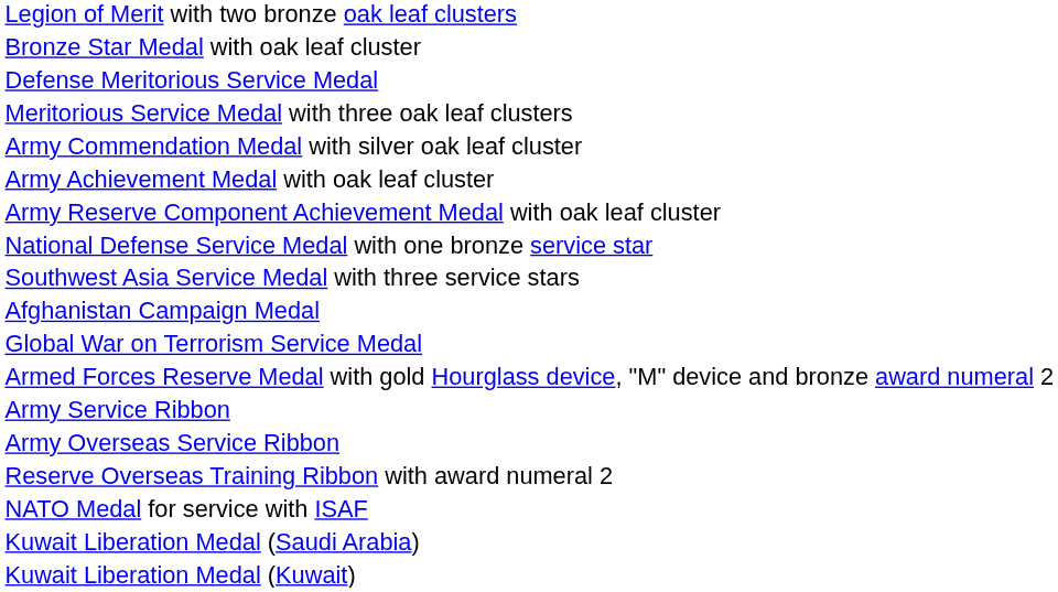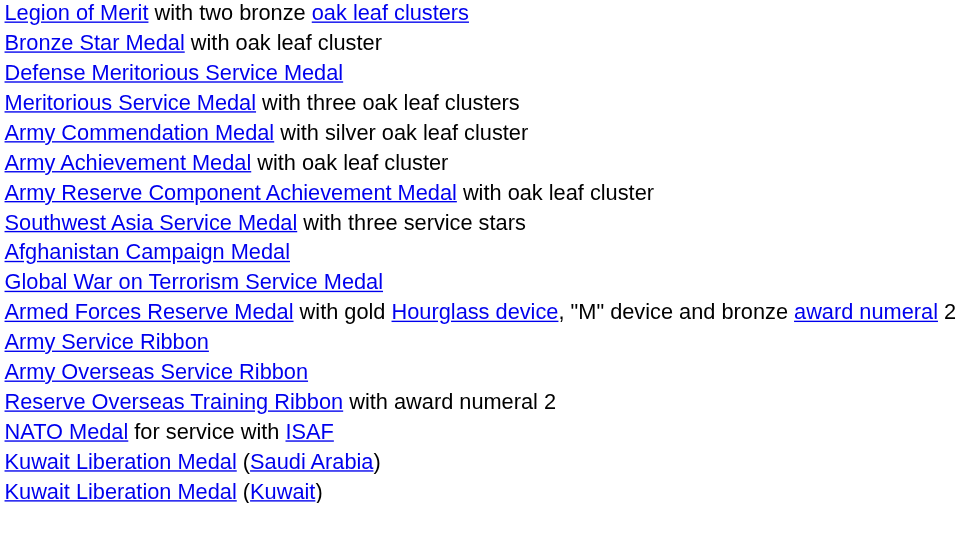- row: National Defense Service Medal with one bronze service star
